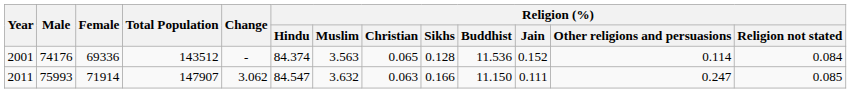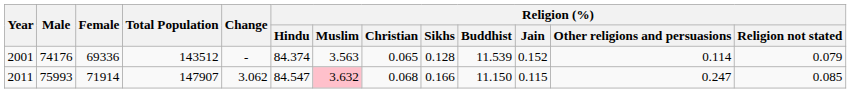2001 | Religion (%) / Buddhist: 11.536 -> 11.539
2001 | Religion (%) / Religion not stated: 0.084 -> 0.079
2011 | Religion (%) / Muslim: no background -> pink background
2011 | Religion (%) / Christian: 0.063 -> 0.068
2011 | Religion (%) / Jain: 0.111 -> 0.115
